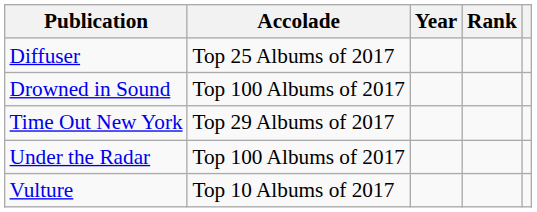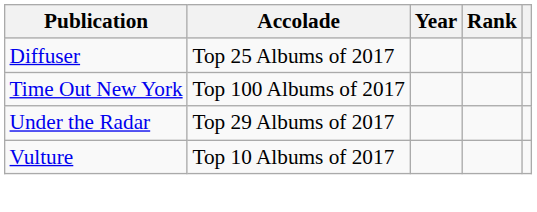- row: Drowned in Sound | Top 100 Albums of 2017
Time Out New York | Accolade: Top 29 Albums of 2017 -> Top 100 Albums of 2017
Under the Radar | Accolade: Top 100 Albums of 2017 -> Top 29 Albums of 2017
